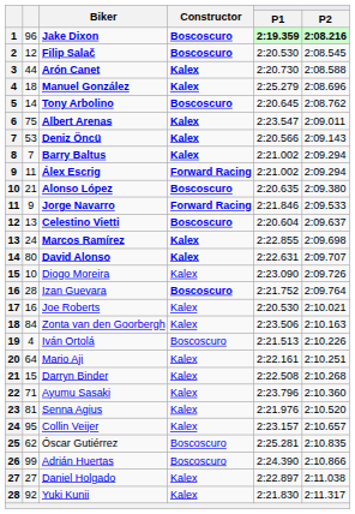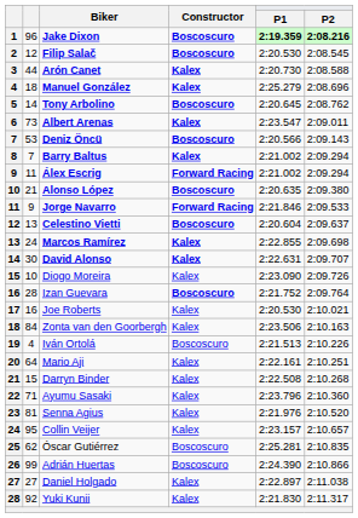Albert Arenas | column 2: 75 -> 73
Deniz Öncü | Constructor: Kalex -> Boscoscuro
David Alonso | column 2: 80 -> 30
